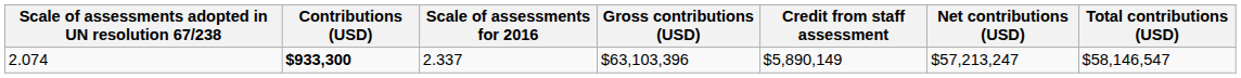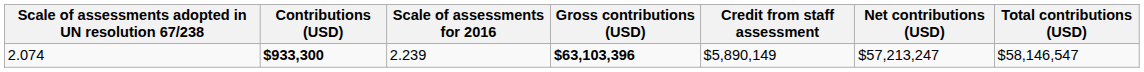2.074 | Scale of assessments for 2016: 2.337 -> 2.239
2.074 | Gross contributions (USD): normal -> bold
